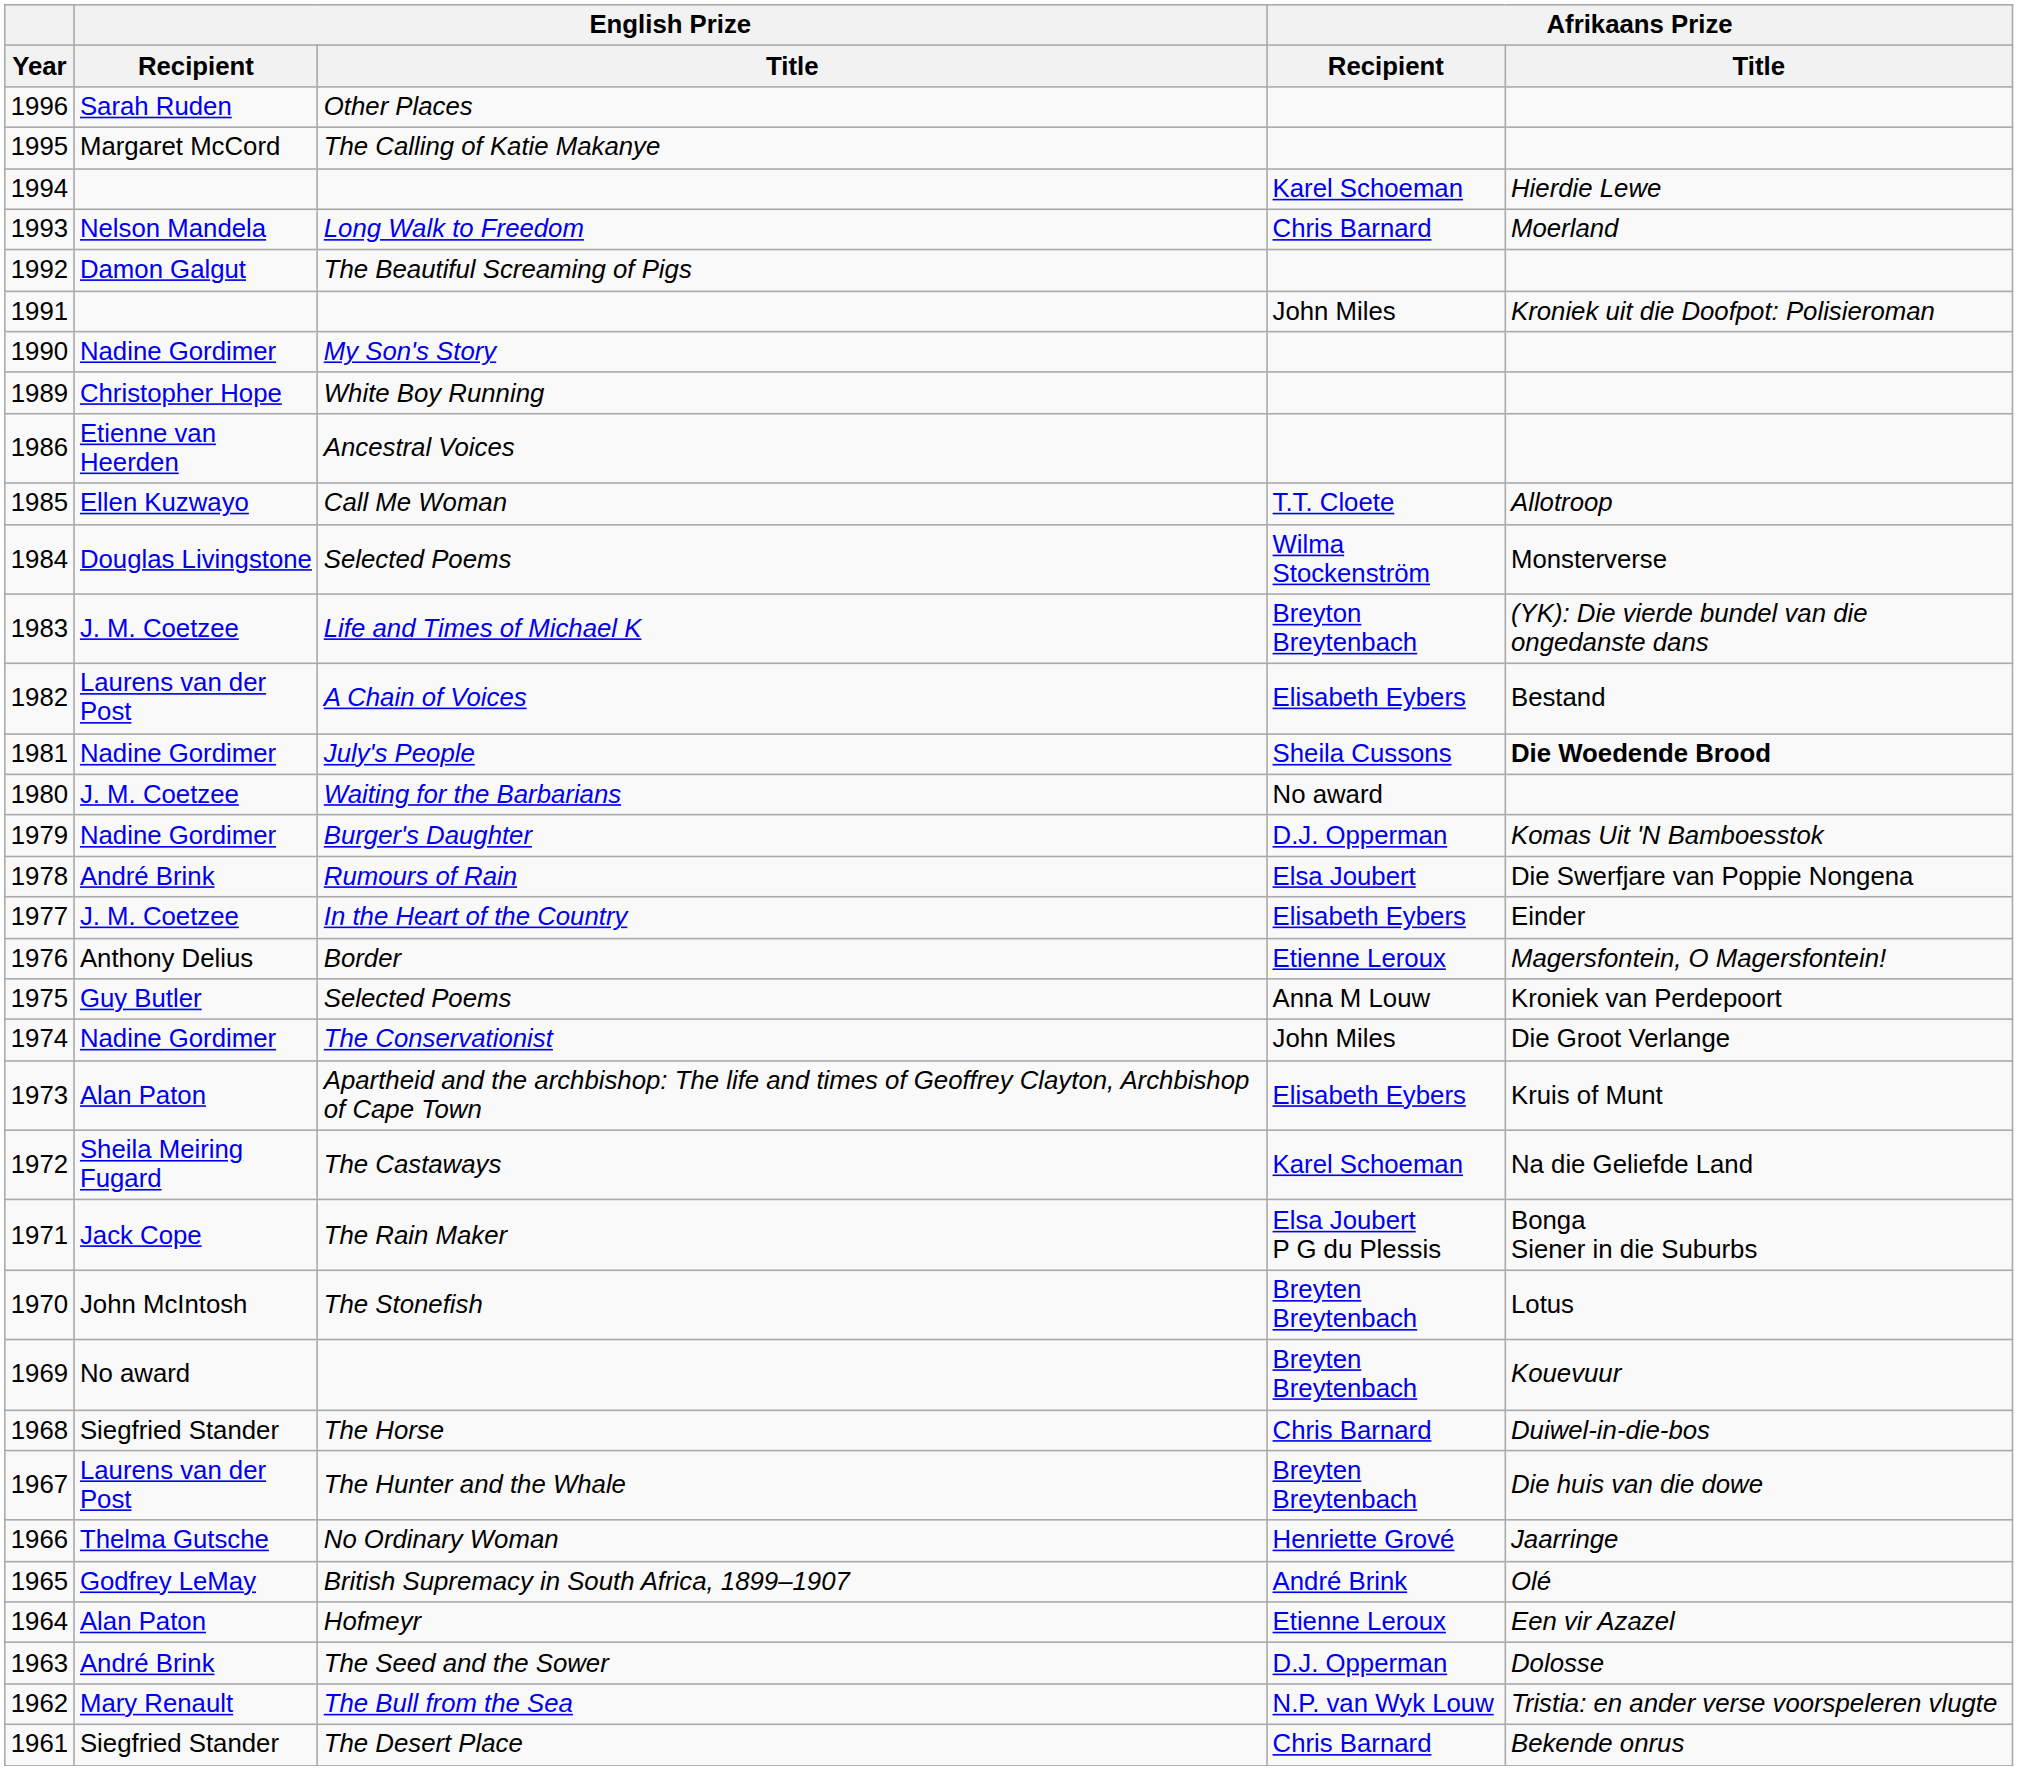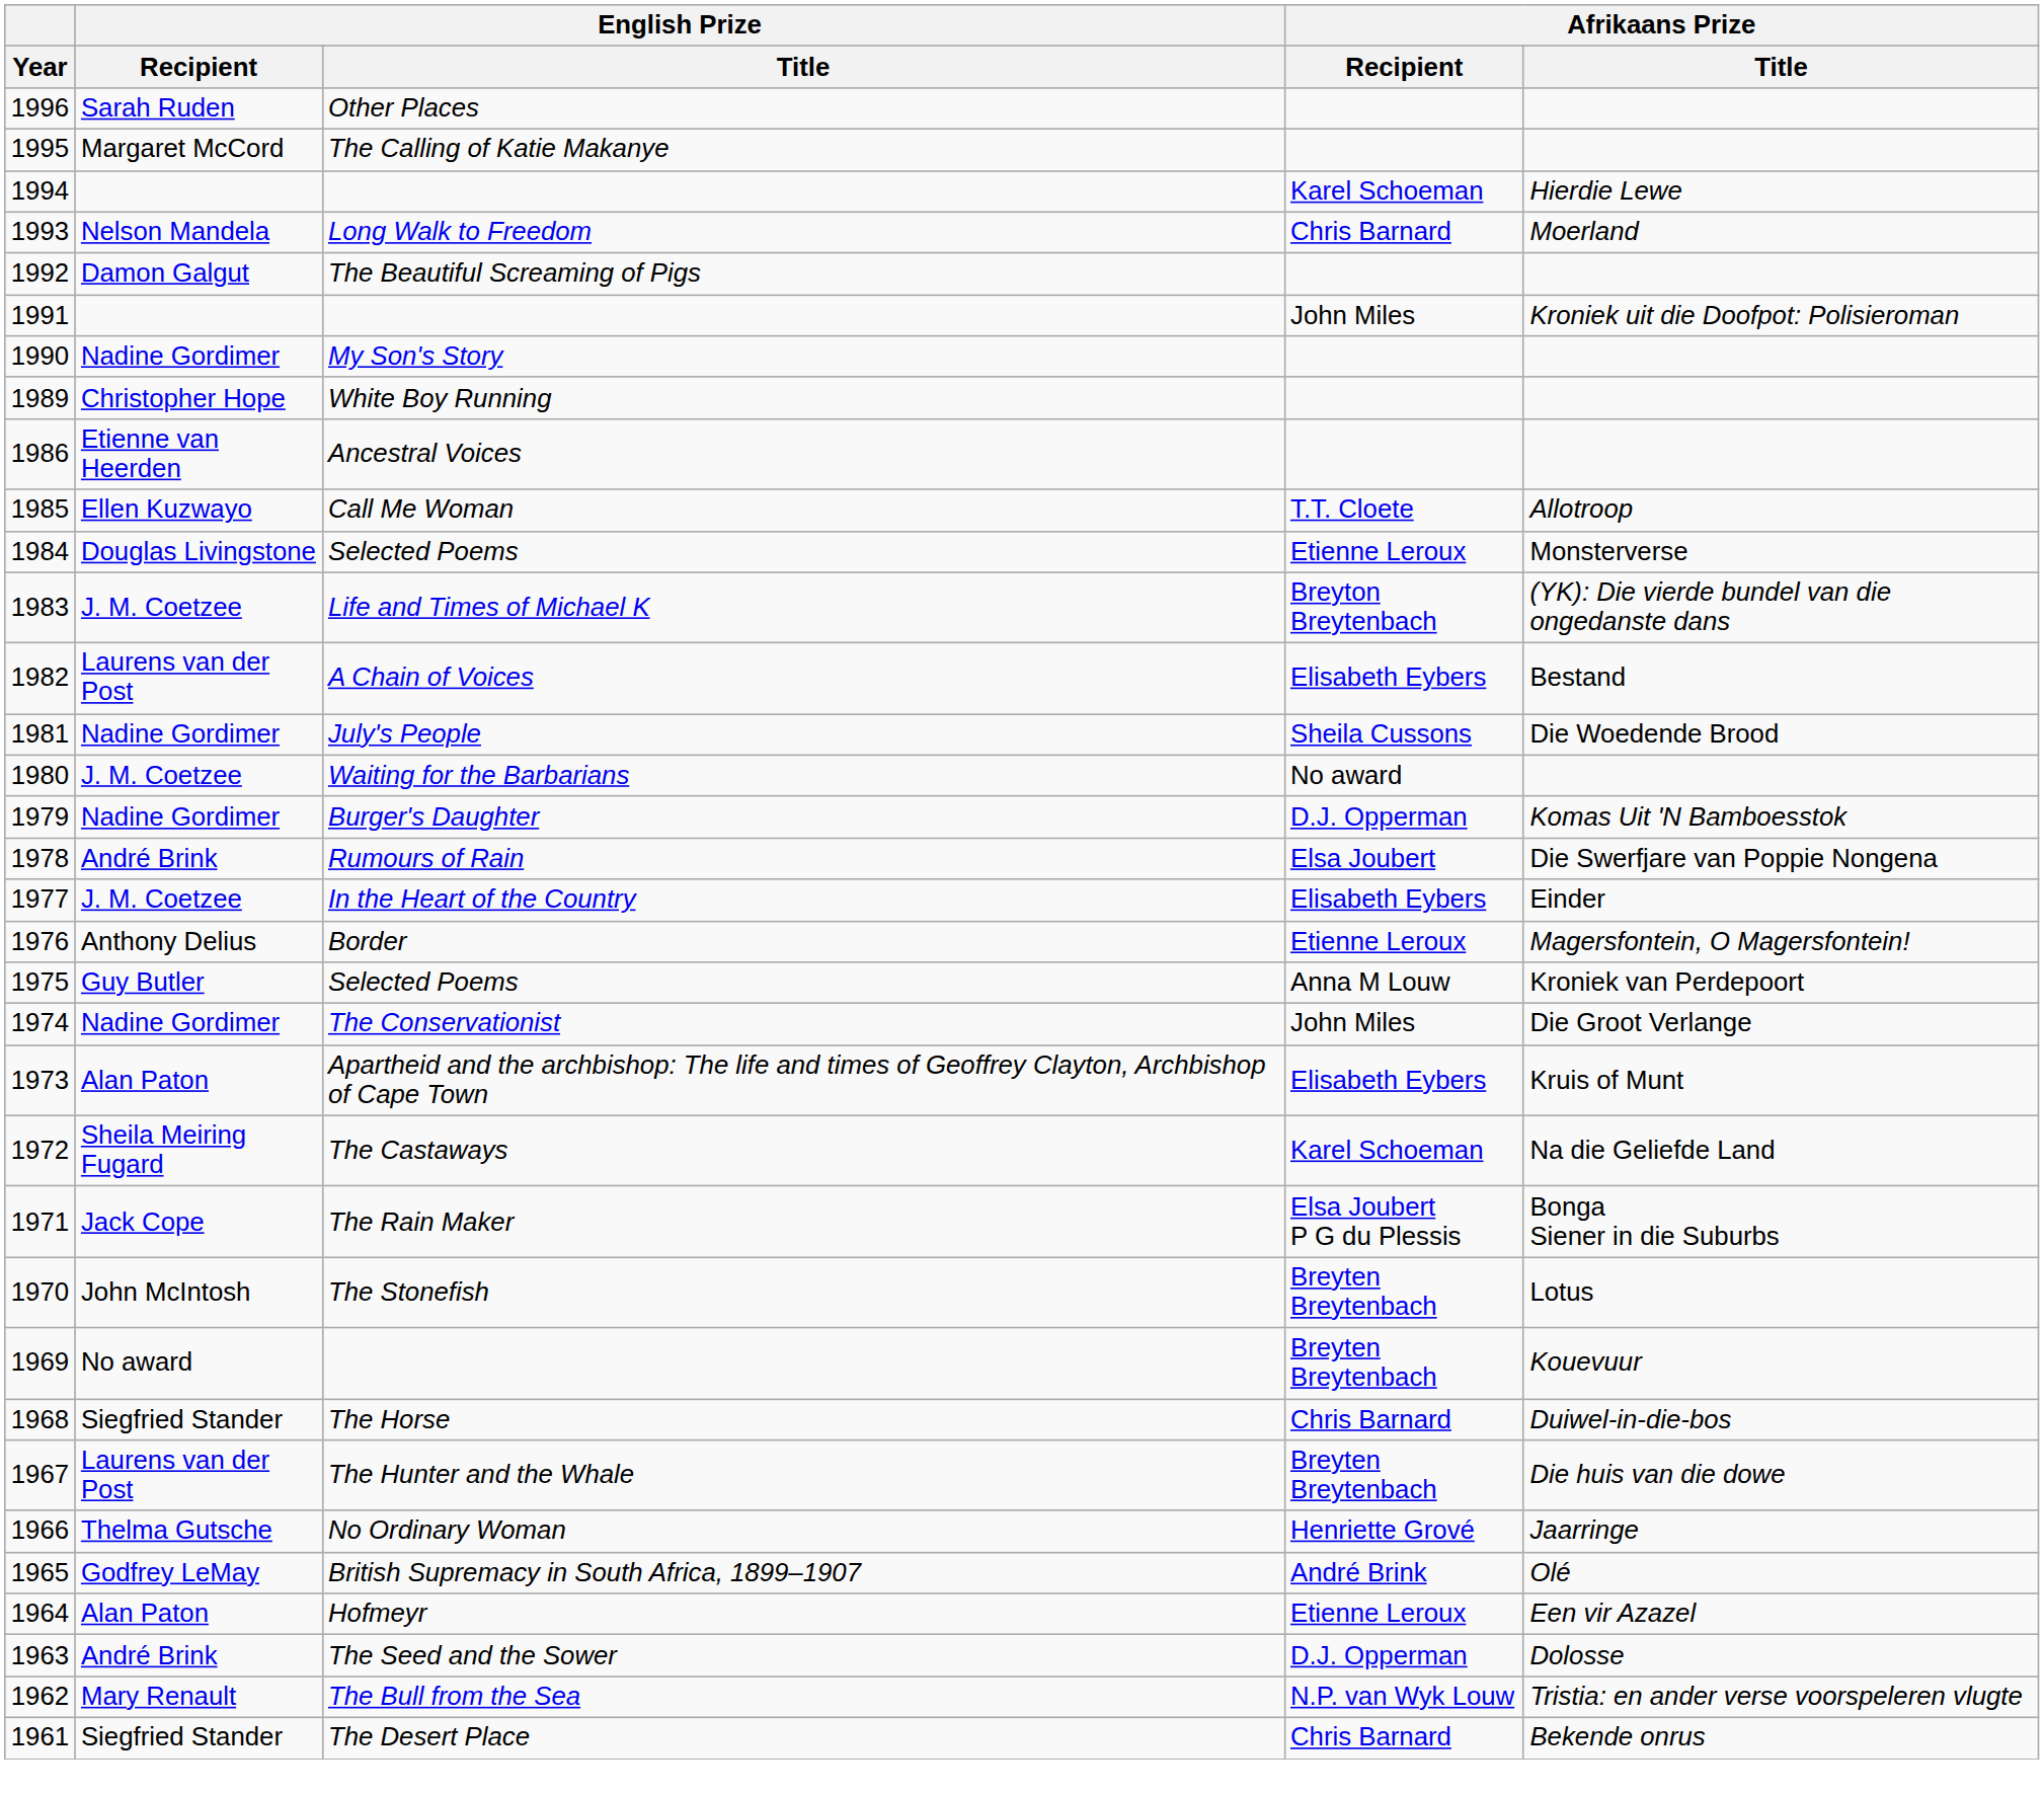1984 / Selected Poems | Afrikaans Prize / Recipient: Wilma Stockenström -> Etienne Leroux
July's People | Afrikaans Prize / Title: bold -> normal
